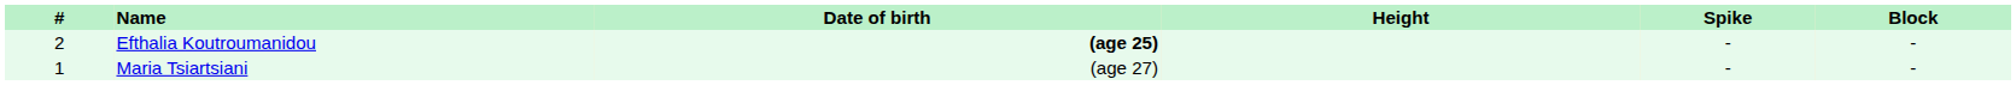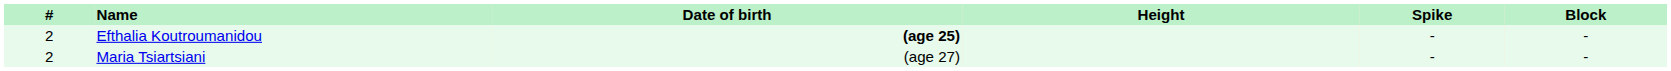Maria Tsiartsiani | #: 1 -> 2
